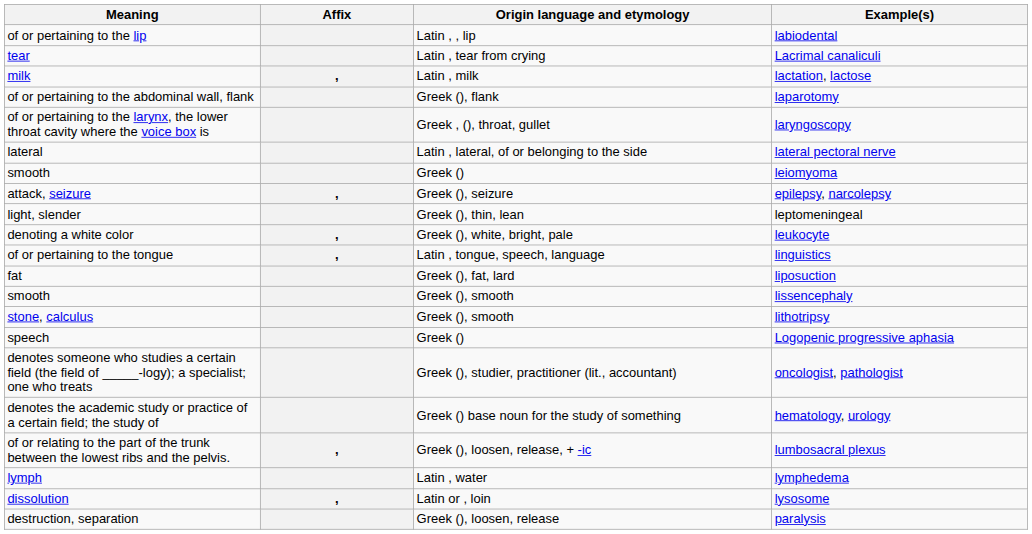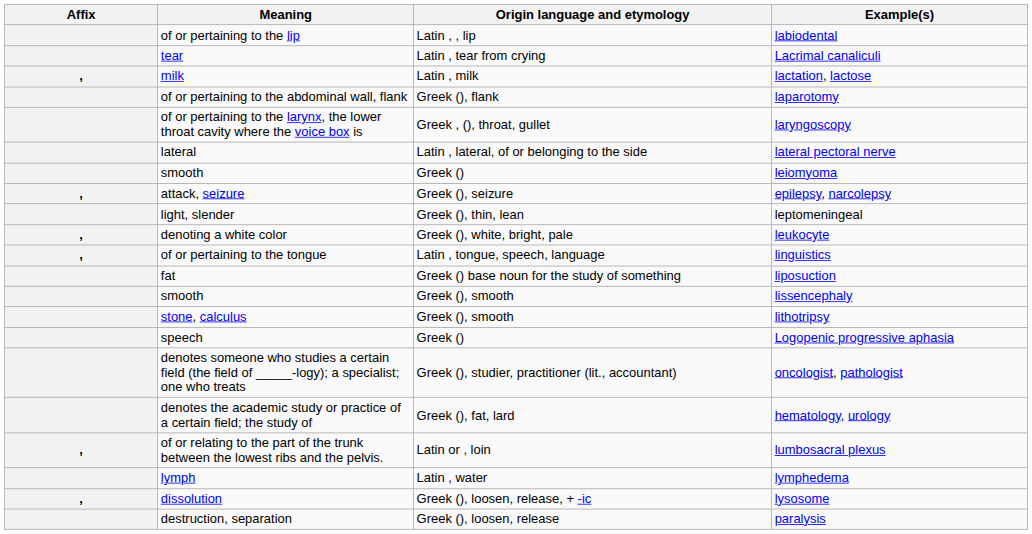columns swapped: Affix <-> Meaning
liposuction | Origin language and etymology: Greek (), fat, lard -> Greek () base noun for the study of something
hematology, urology | Origin language and etymology: Greek () base noun for the study of something -> Greek (), fat, lard
lumbosacral plexus | Origin language and etymology: Greek (), loosen, release, + -ic -> Latin or , loin
lysosome | Origin language and etymology: Latin or , loin -> Greek (), loosen, release, + -ic
